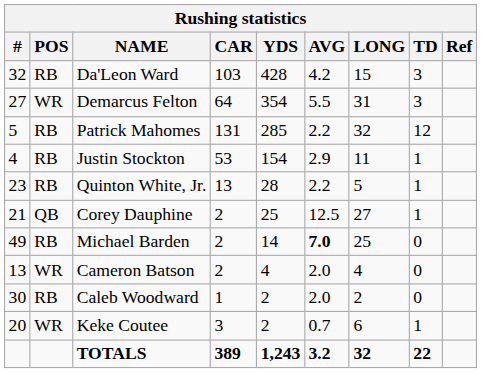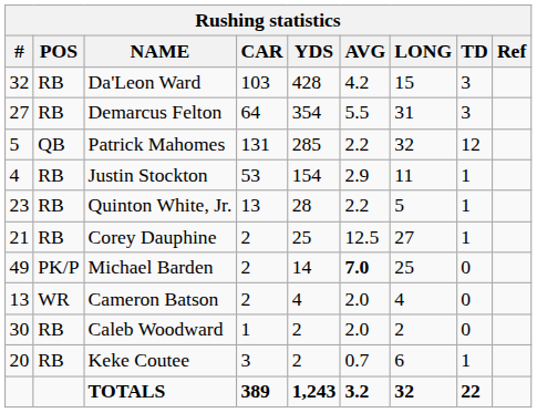Demarcus Felton | POS: WR -> RB
Patrick Mahomes | POS: RB -> QB
Corey Dauphine | POS: QB -> RB
Michael Barden | POS: RB -> PK/P
Keke Coutee | POS: WR -> RB
